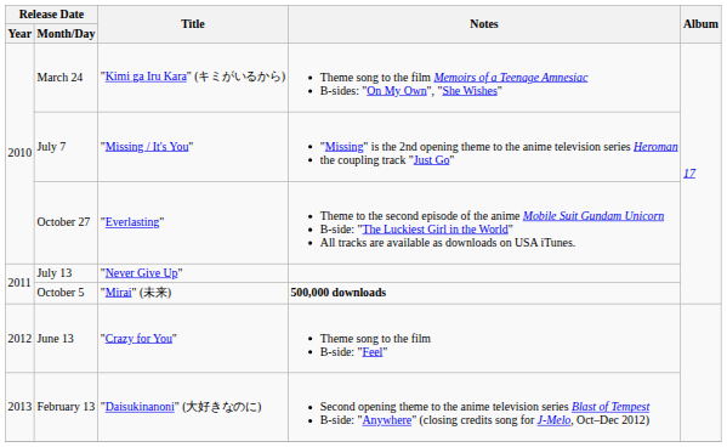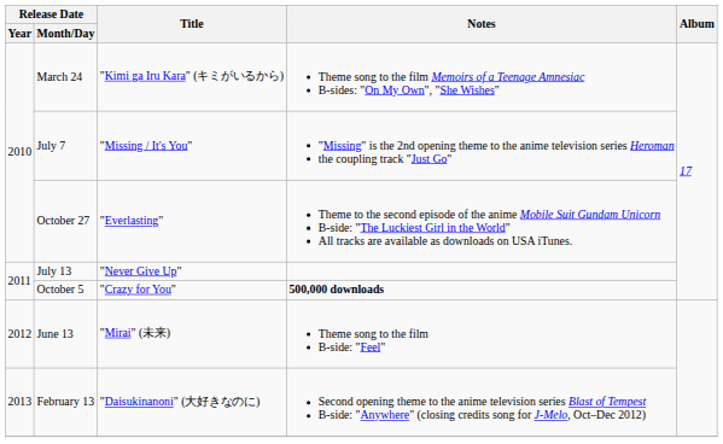October 5 | Title: "Mirai" (未来) -> "Crazy for You"
June 13 | Title: "Crazy for You" -> "Mirai" (未来)
